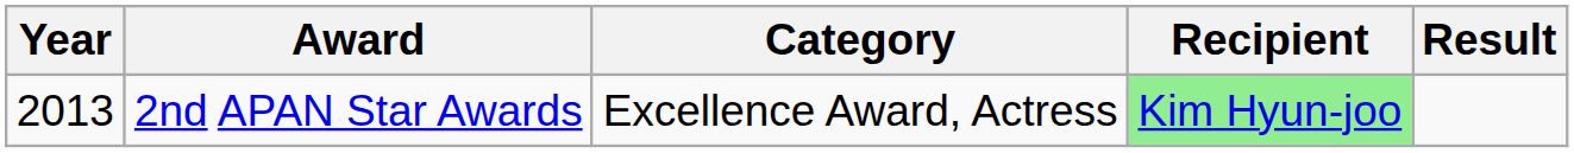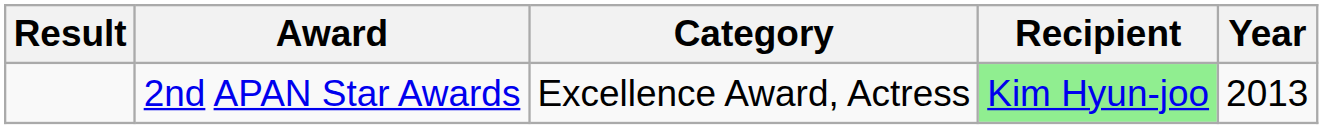columns swapped: Year <-> Result
